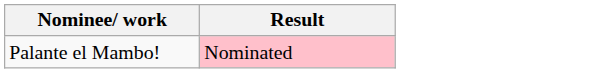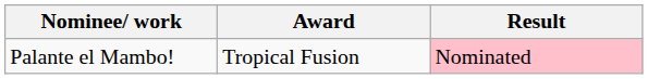+ column: Award | Tropical Fusion
